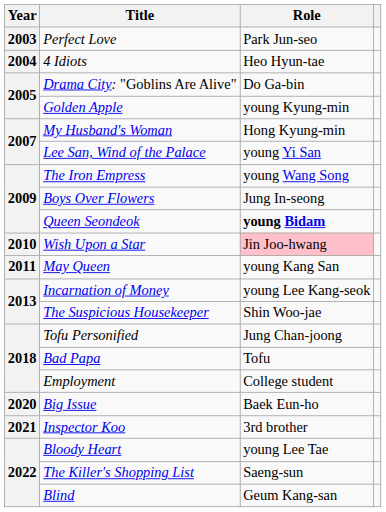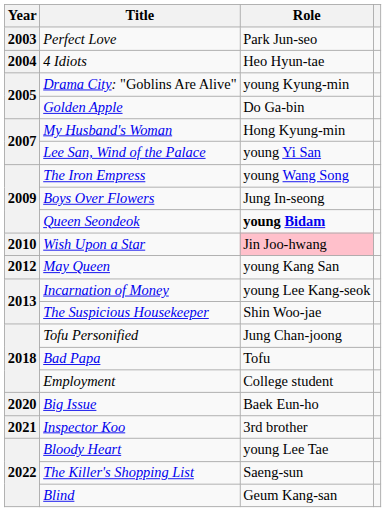Drama City: "Goblins Are Alive" | Role: Do Ga-bin -> young Kyung-min
Golden Apple | Role: young Kyung-min -> Do Ga-bin
May Queen | Year: 2011 -> 2012
